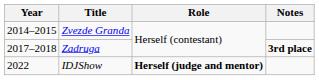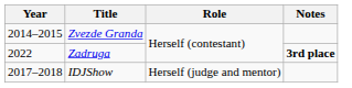Zadruga | Year: 2017–2018 -> 2022
IDJShow | Year: 2022 -> 2017–2018
IDJShow | Role: bold -> normal
